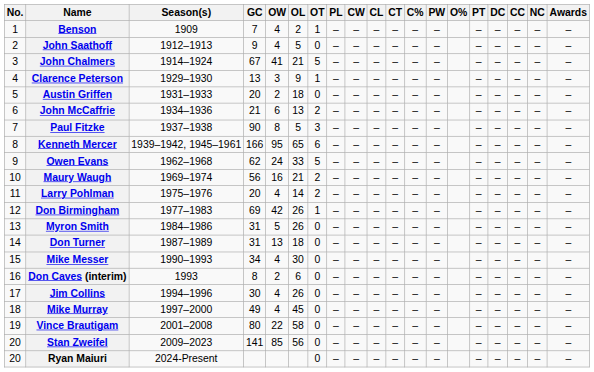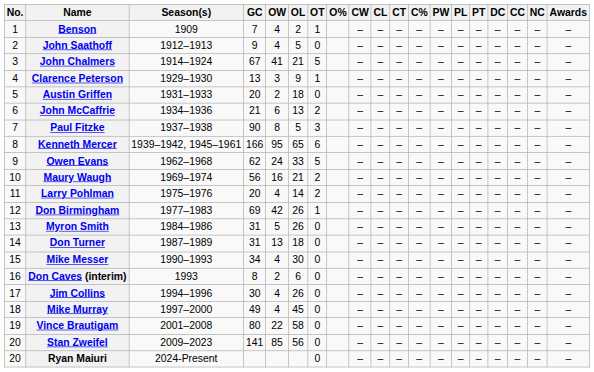columns swapped: O% <-> PL
